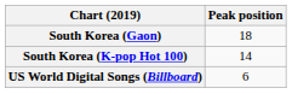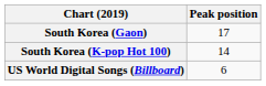South Korea (Gaon) | Peak position: 18 -> 17
